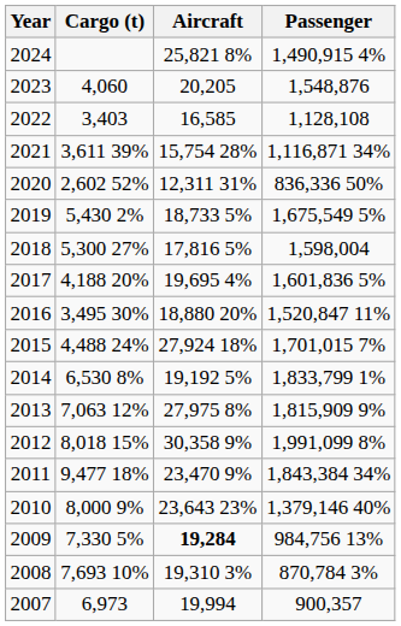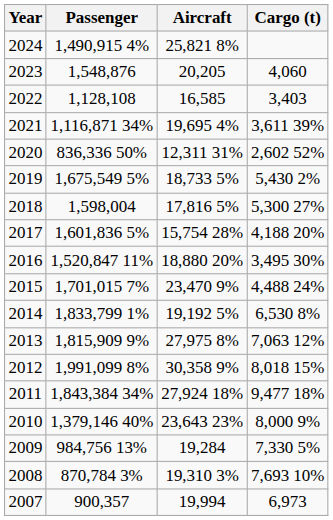columns swapped: Passenger <-> Cargo (t)
2021 | Aircraft: 15,754 28% -> 19,695 4%
2017 | Aircraft: 19,695 4% -> 15,754 28%
2015 | Aircraft: 27,924 18% -> 23,470 9%
2011 | Aircraft: 23,470 9% -> 27,924 18%
2009 | Aircraft: bold -> normal
